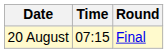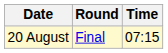columns swapped: Time <-> Round
